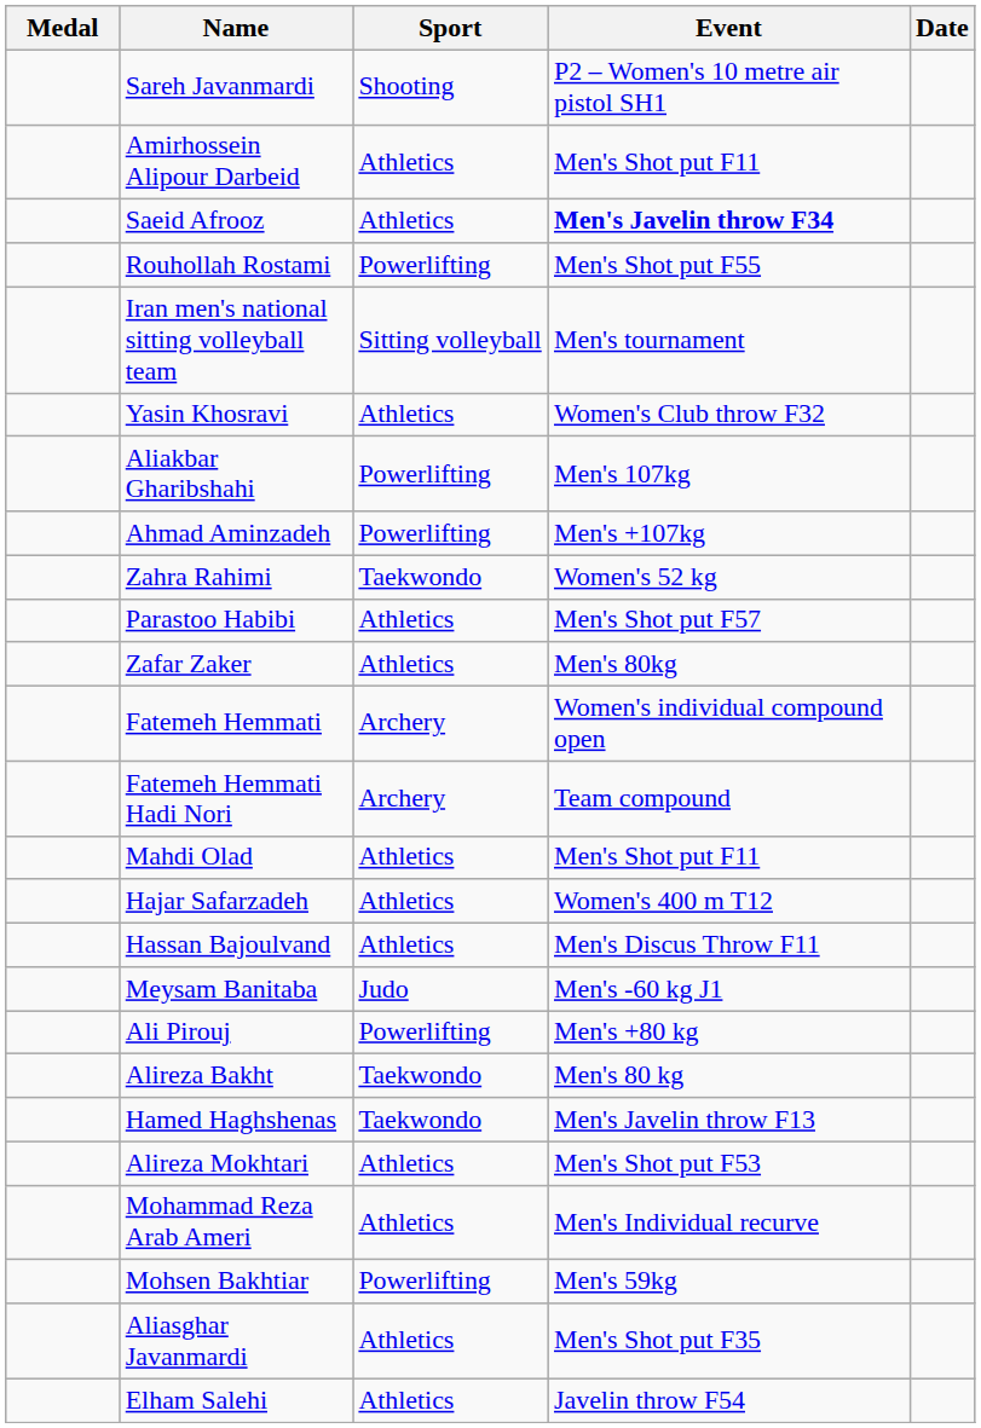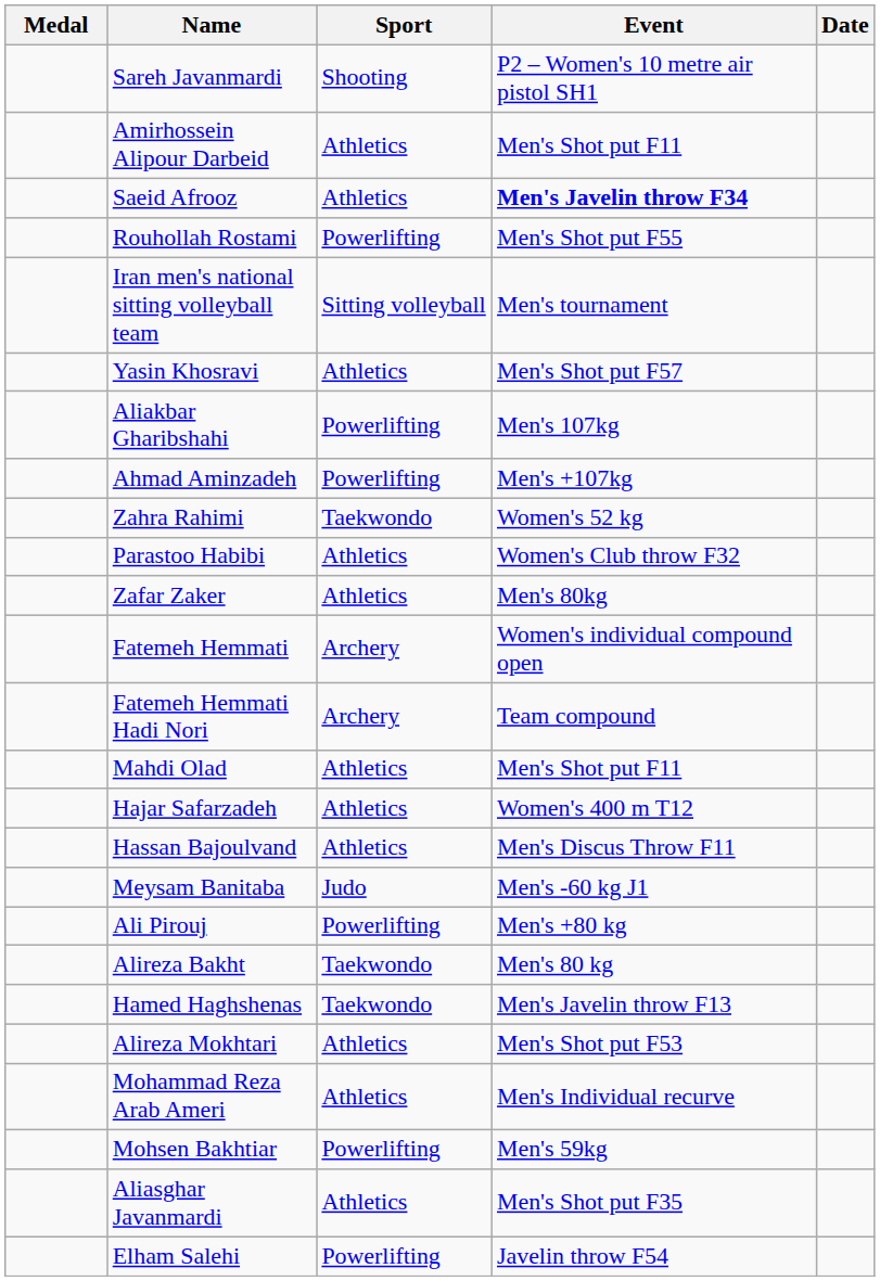Yasin Khosravi | Event: Women's Club throw F32 -> Men's Shot put F57
Parastoo Habibi | Event: Men's Shot put F57 -> Women's Club throw F32
Elham Salehi | Sport: Athletics -> Powerlifting
